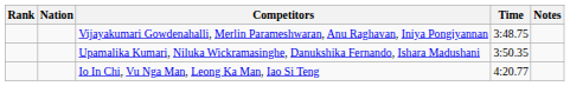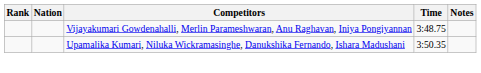- row: Io In Chi, Vu Nga Man, Leong Ka Man, Iao Si Teng | 4:20.77
